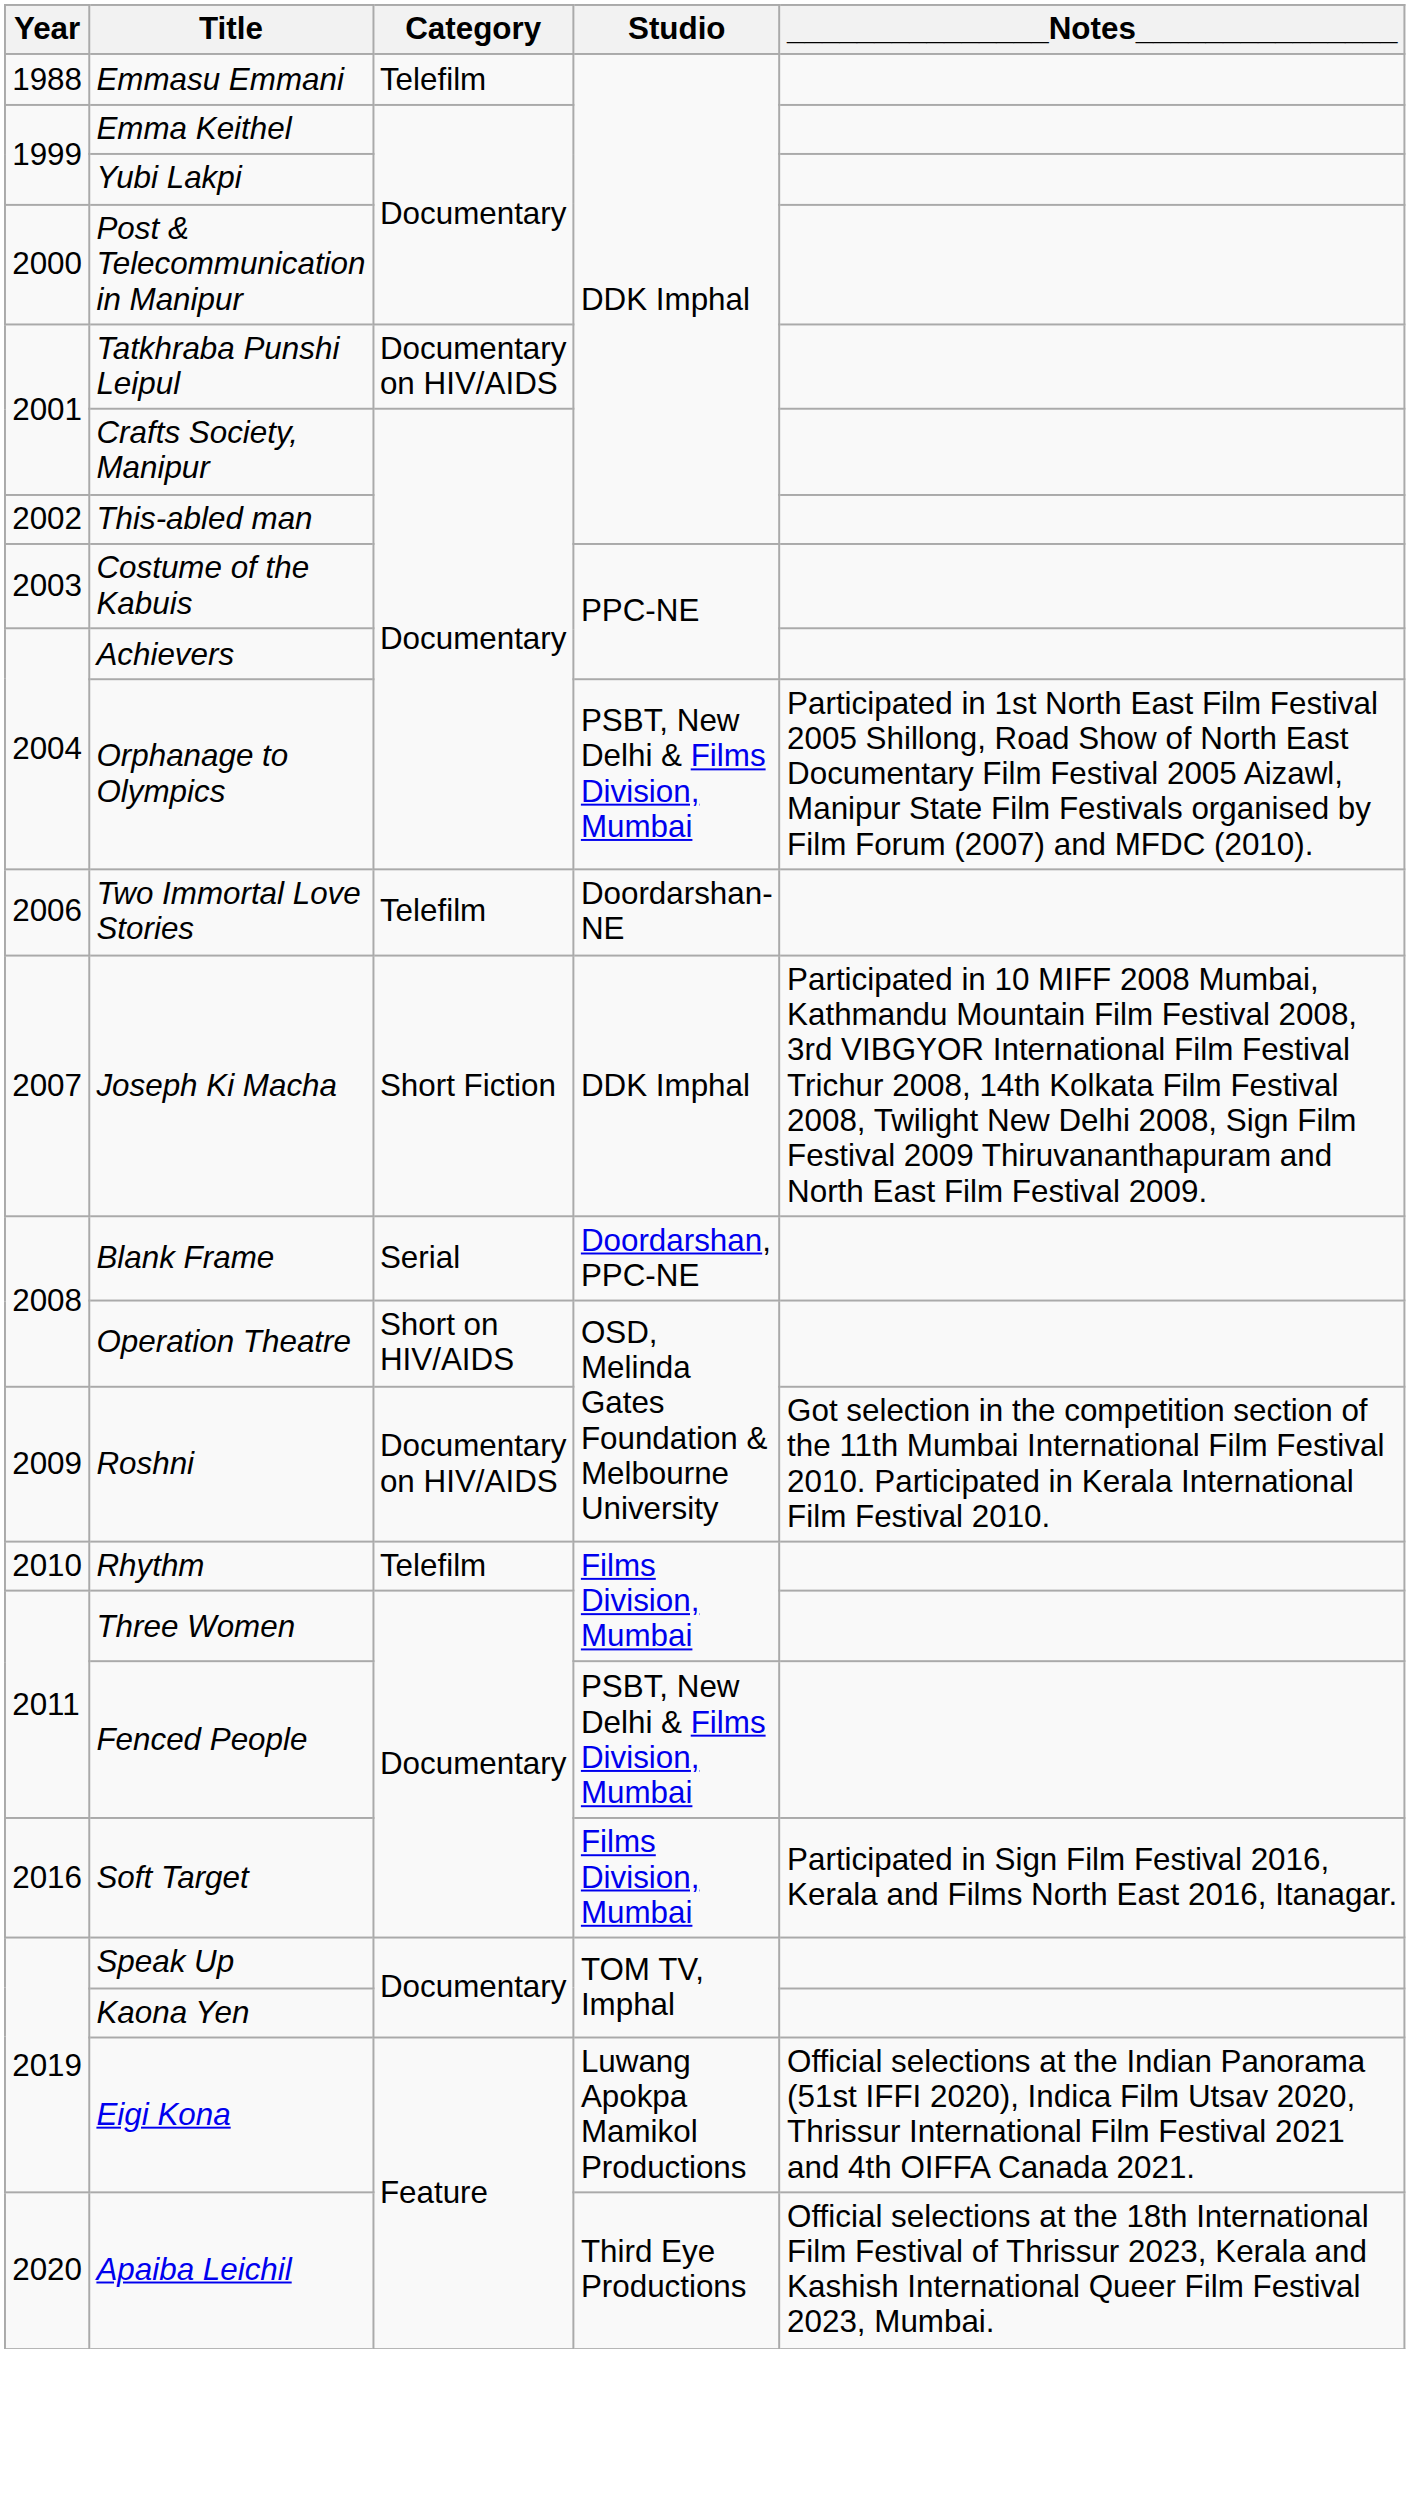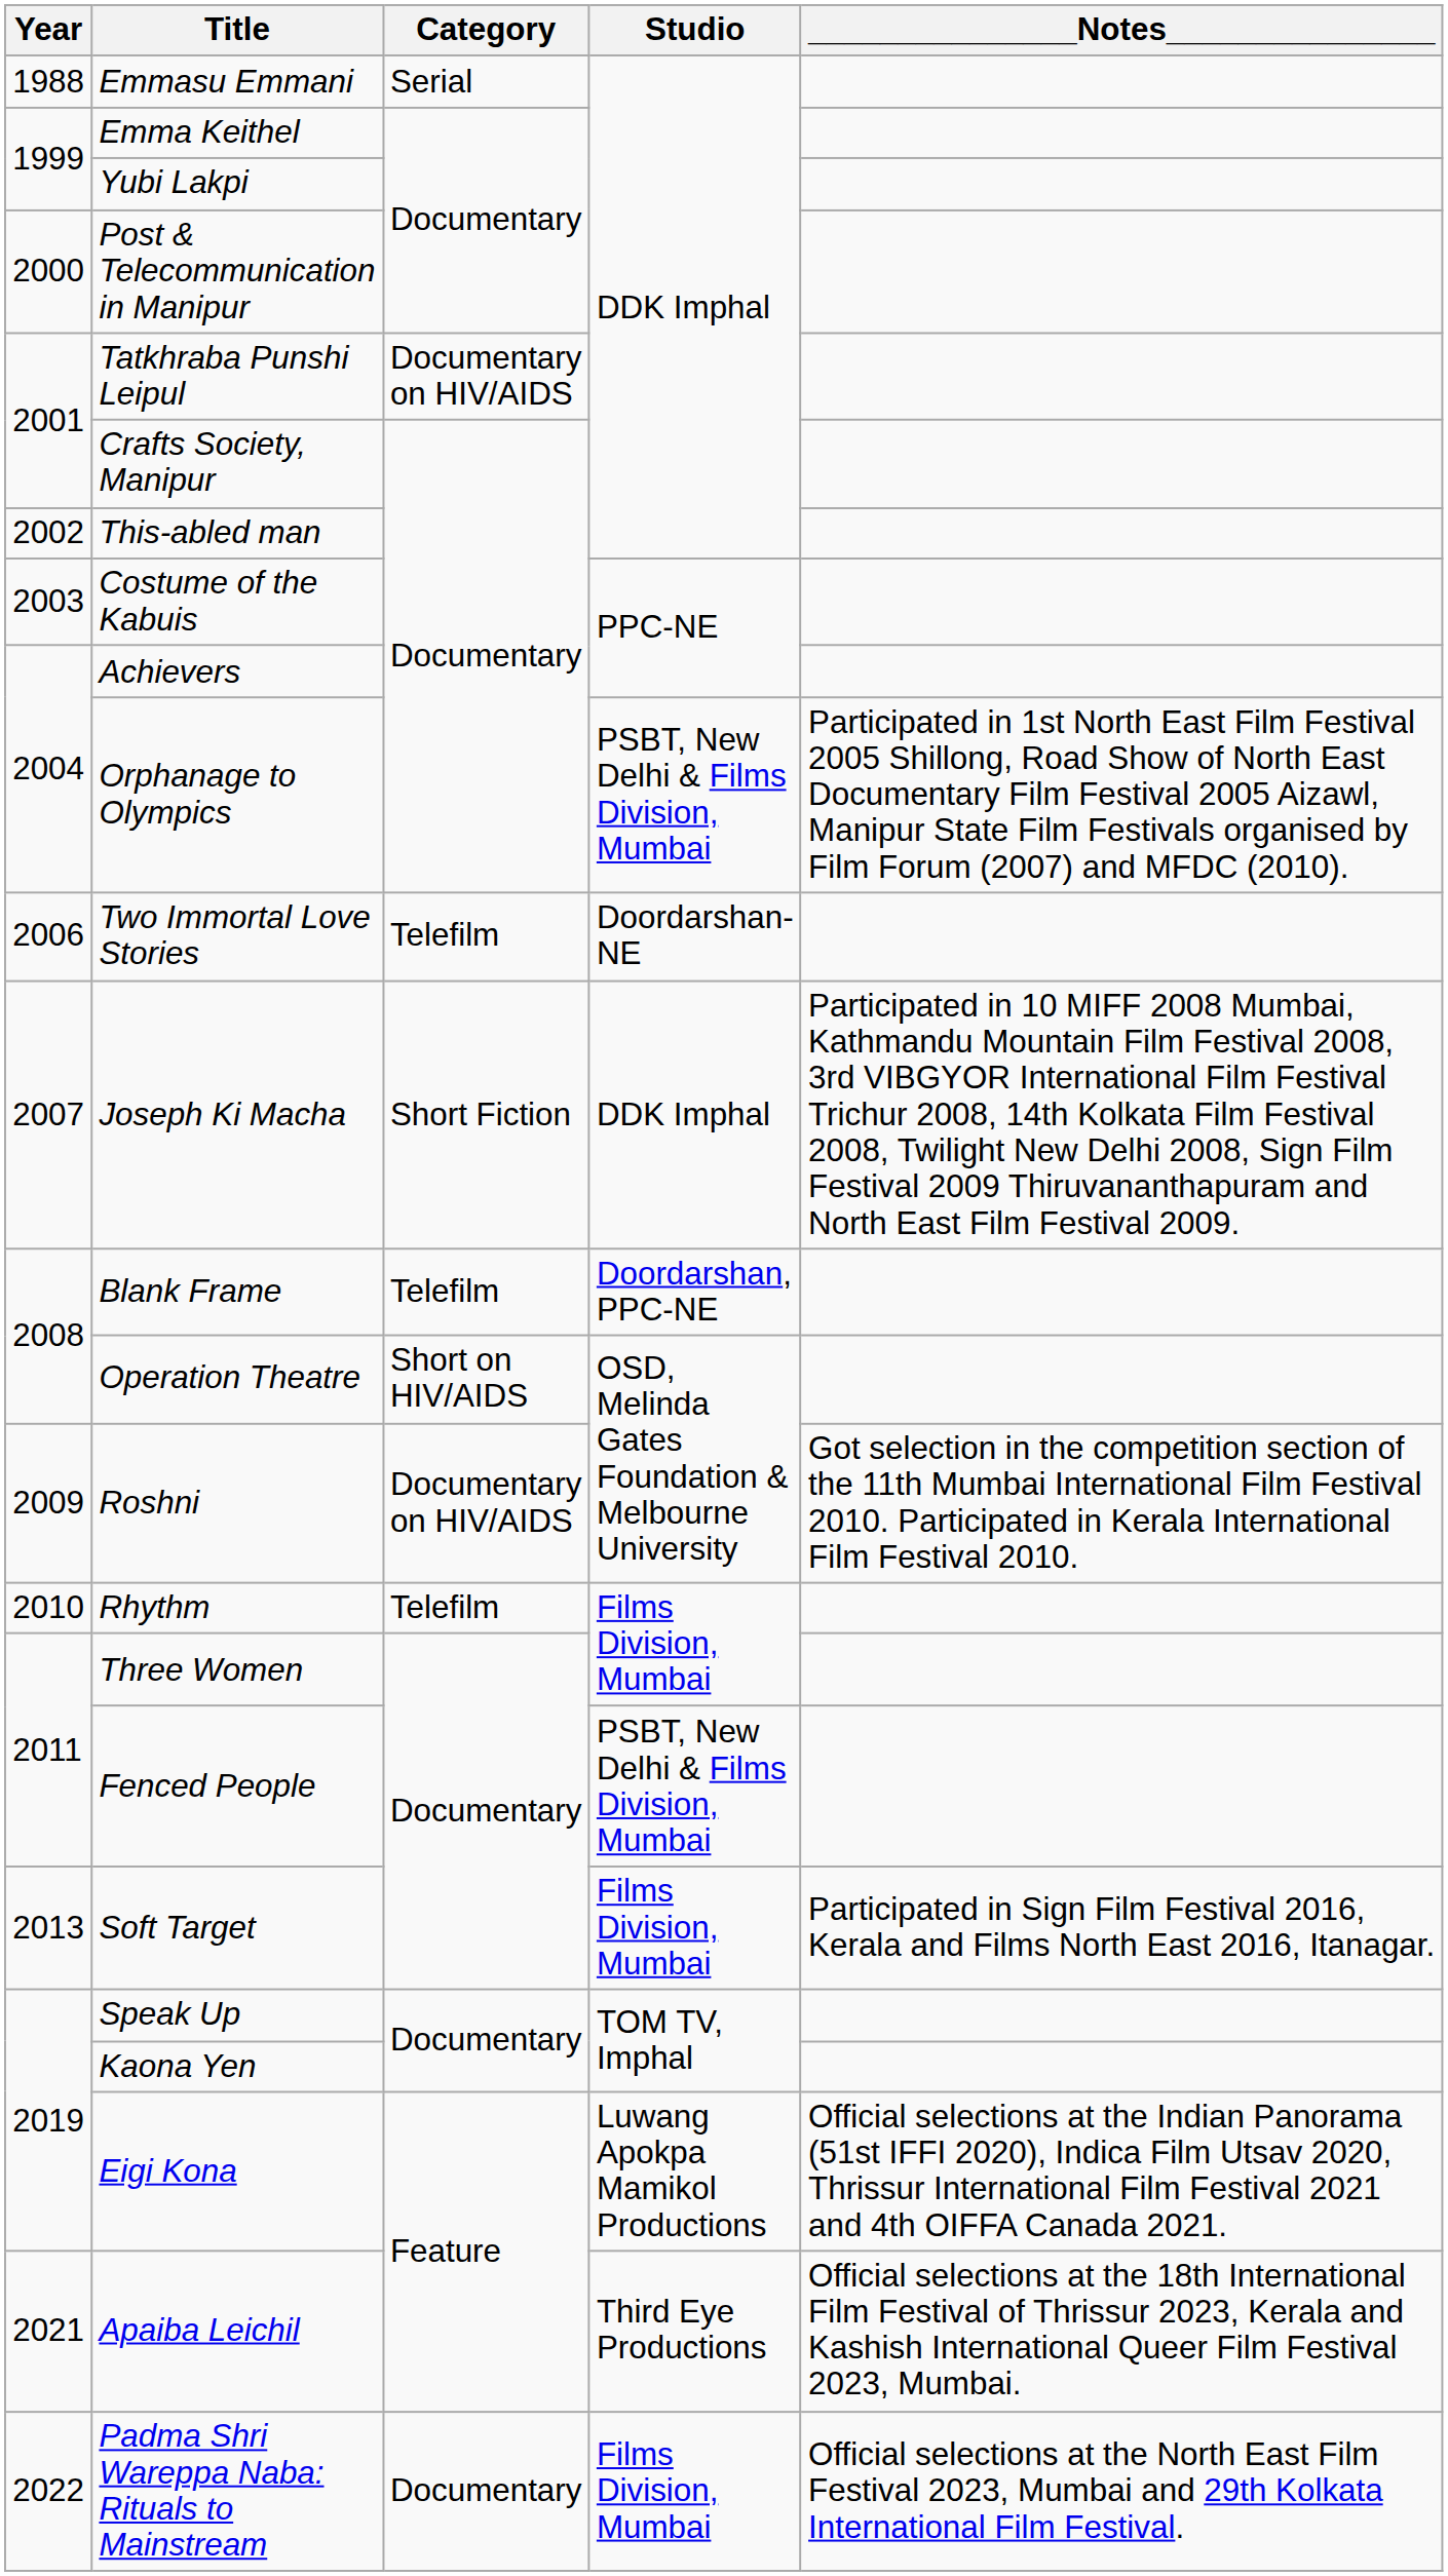Emmasu Emmani | Category: Telefilm -> Serial
Blank Frame | Category: Serial -> Telefilm
Soft Target | Year: 2016 -> 2013
Apaiba Leichil | Year: 2020 -> 2021
+ row: 2022 | Padma Shri Wareppa Naba: Rituals to Mainstream | Documentary | Films Division, Mumbai | Official selections at the North East Film Festival 2023, Mumbai and 29th Kolkata International Film Festival.
